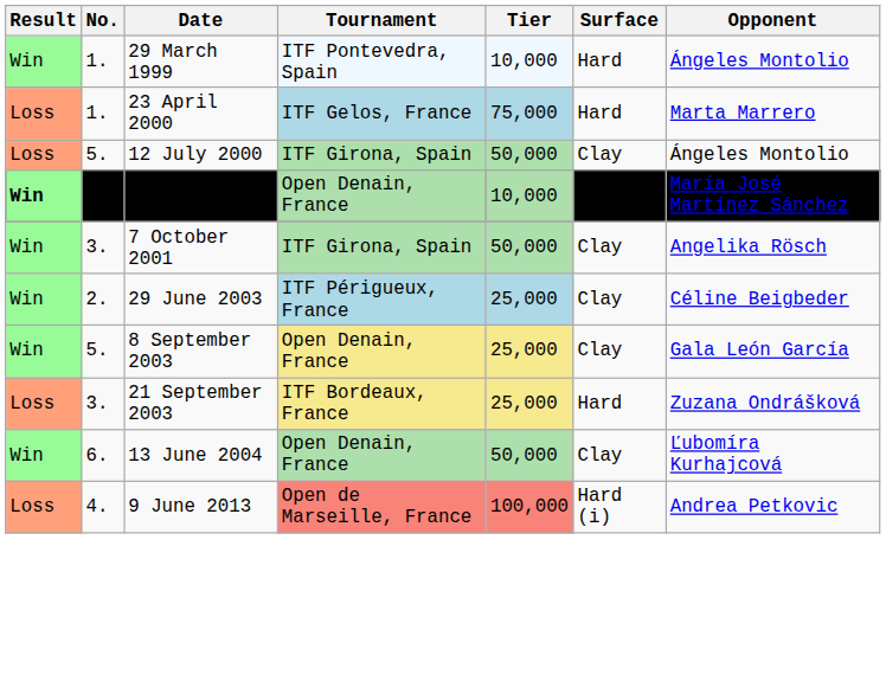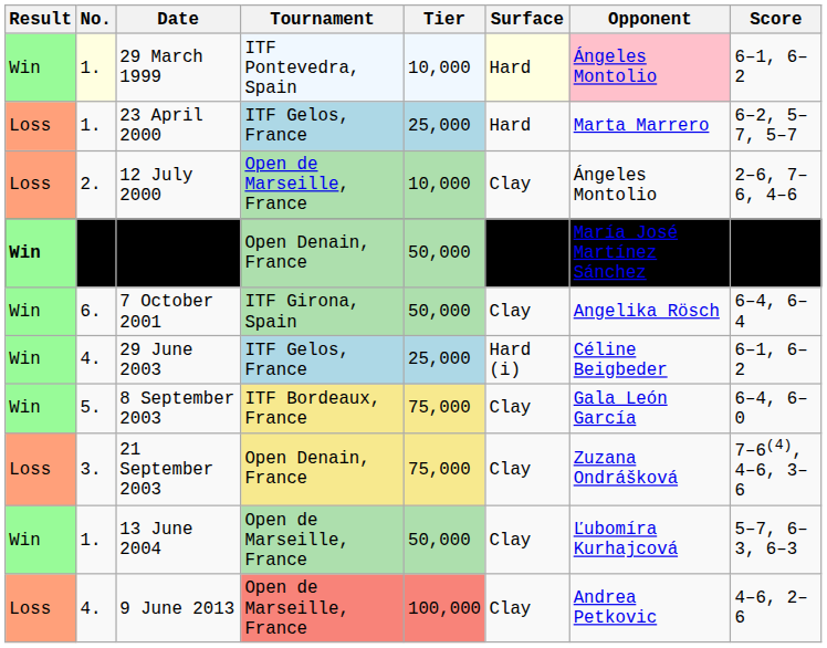+ column: Score | 6–1, 6–2 | 6–2, 5–7, 5–7 | 2–6, 7–6, 4–6 | 2–6, 7–5, 6–0 | 6–4, 6–4 | 6–1, 6–2 | 6–4, 6–0 | 7–6(4), 4–6, 3–6 | 5–7, 6–3, 6–3 | 4–6, 2–6
29 March 1999 | No.: no background -> lightyellow background
29 March 1999 | Surface: no background -> lightyellow background
29 March 1999 | Opponent: no background -> pink background
23 April 2000 | Tier: 75,000 -> 25,000
12 July 2000 | No.: 5. -> 2.
12 July 2000 | Tournament: ITF Girona, Spain -> Open de Marseille, France
12 July 2000 | Tier: 50,000 -> 10,000
4 September 2000 | Tier: 10,000 -> 50,000
7 October 2001 | No.: 3. -> 6.
29 June 2003 | No.: 2. -> 4.
29 June 2003 | Tournament: ITF Périgueux, France -> ITF Gelos, France
29 June 2003 | Surface: Clay -> Hard (i)
8 September 2003 | Tournament: Open Denain, France -> ITF Bordeaux, France
8 September 2003 | Tier: 25,000 -> 75,000
21 September 2003 | Tournament: ITF Bordeaux, France -> Open Denain, France
21 September 2003 | Tier: 25,000 -> 75,000
21 September 2003 | Surface: Hard -> Clay
13 June 2004 | No.: 6. -> 1.
13 June 2004 | Tournament: Open Denain, France -> Open de Marseille, France
9 June 2013 | Surface: Hard (i) -> Clay
